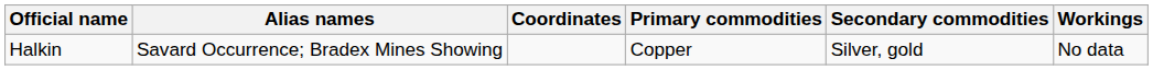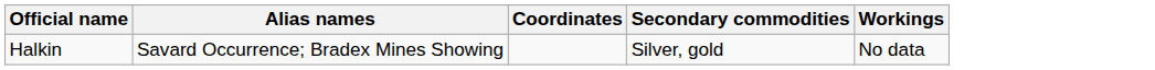- column: Primary commodities | Copper
